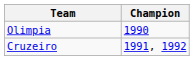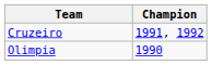rows swapped: Olimpia <-> Cruzeiro
